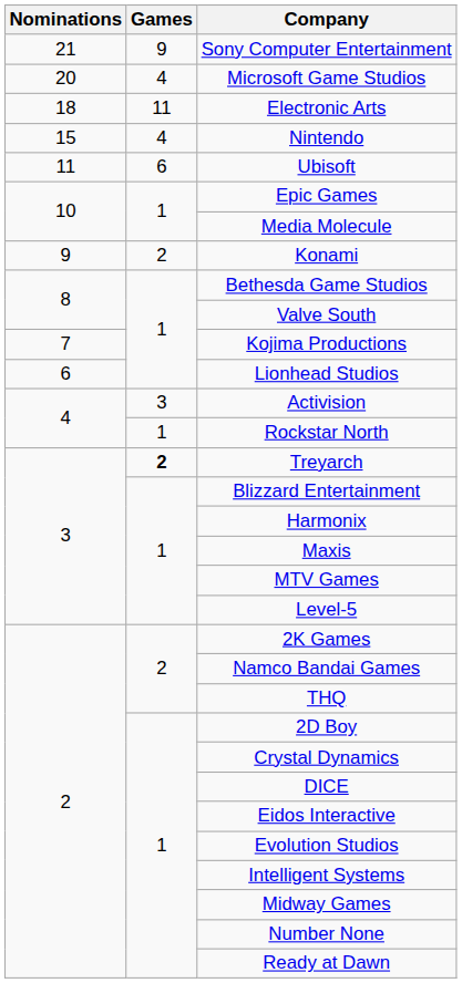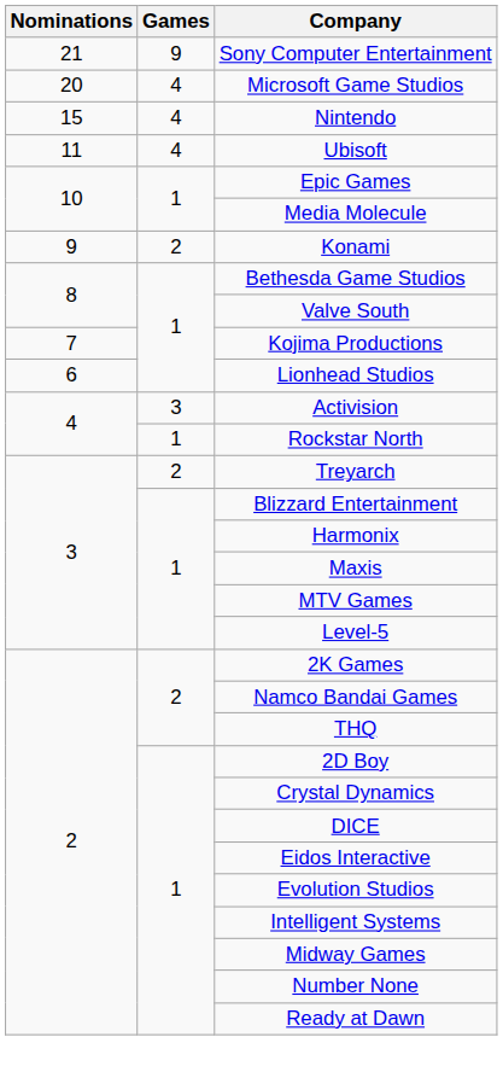- row: 18 | 11 | Electronic Arts
Ubisoft | Games: 6 -> 4
Treyarch | Games: bold -> normal
